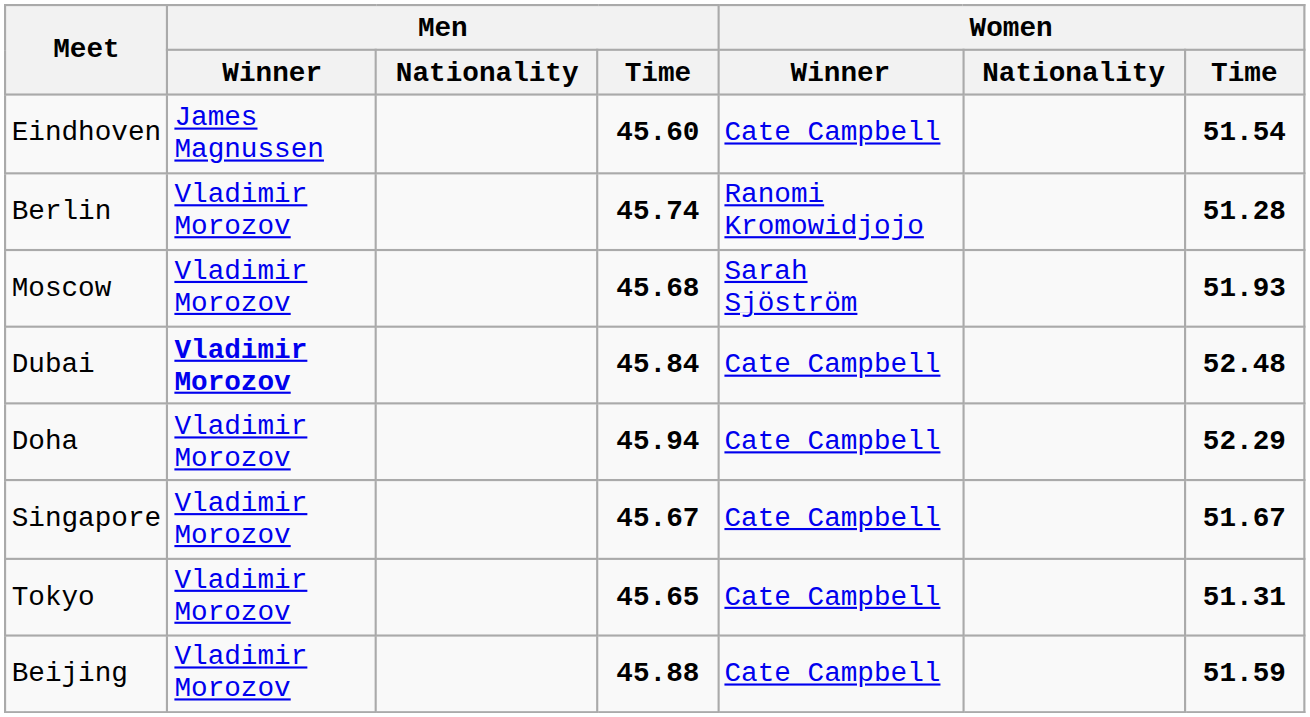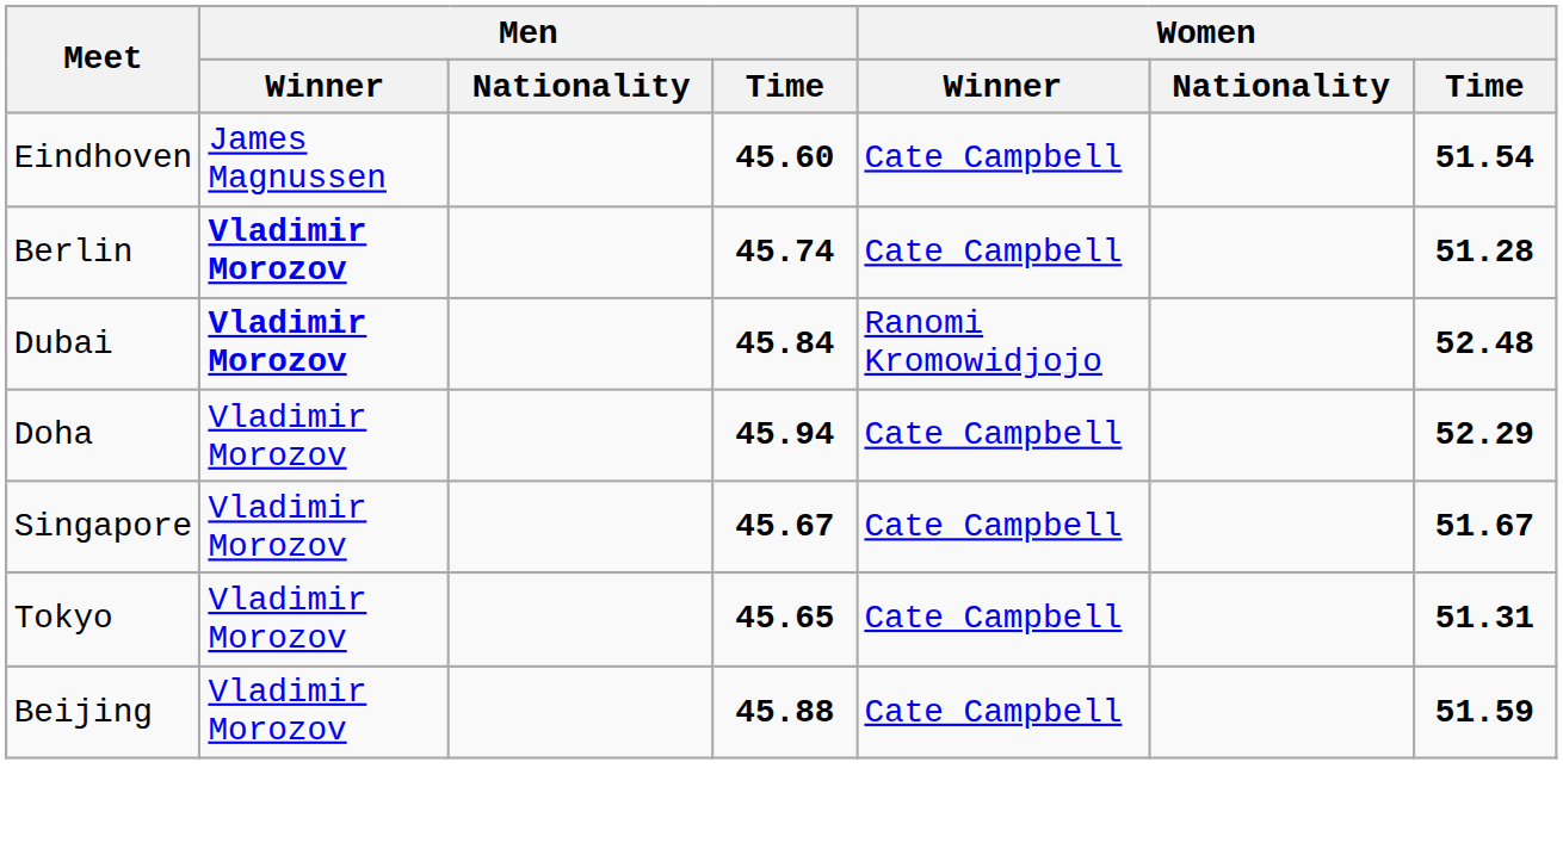Berlin | Men / Winner: normal -> bold
Berlin | Women / Winner: Ranomi Kromowidjojo -> Cate Campbell
- row: Moscow | Vladimir Morozov | 45.68 | Sarah Sjöström | 51.93
Dubai | Women / Winner: Cate Campbell -> Ranomi Kromowidjojo
